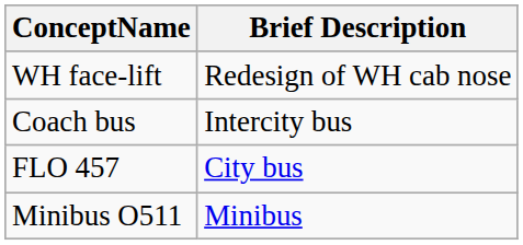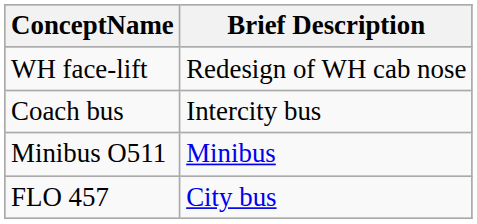rows swapped: Minibus O511 <-> FLO 457
